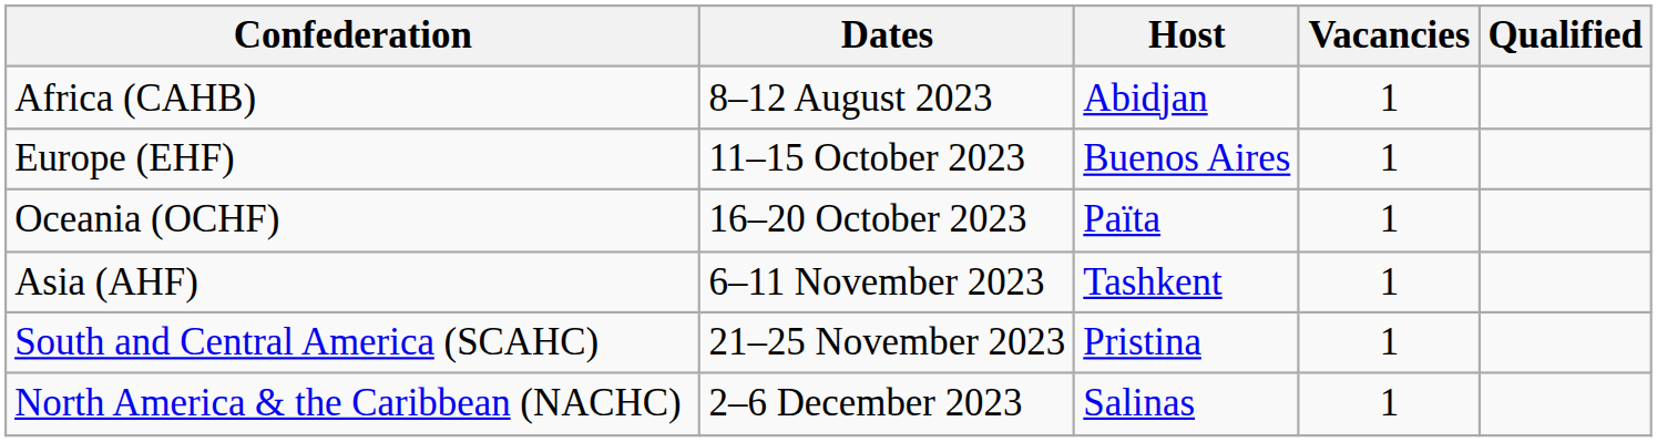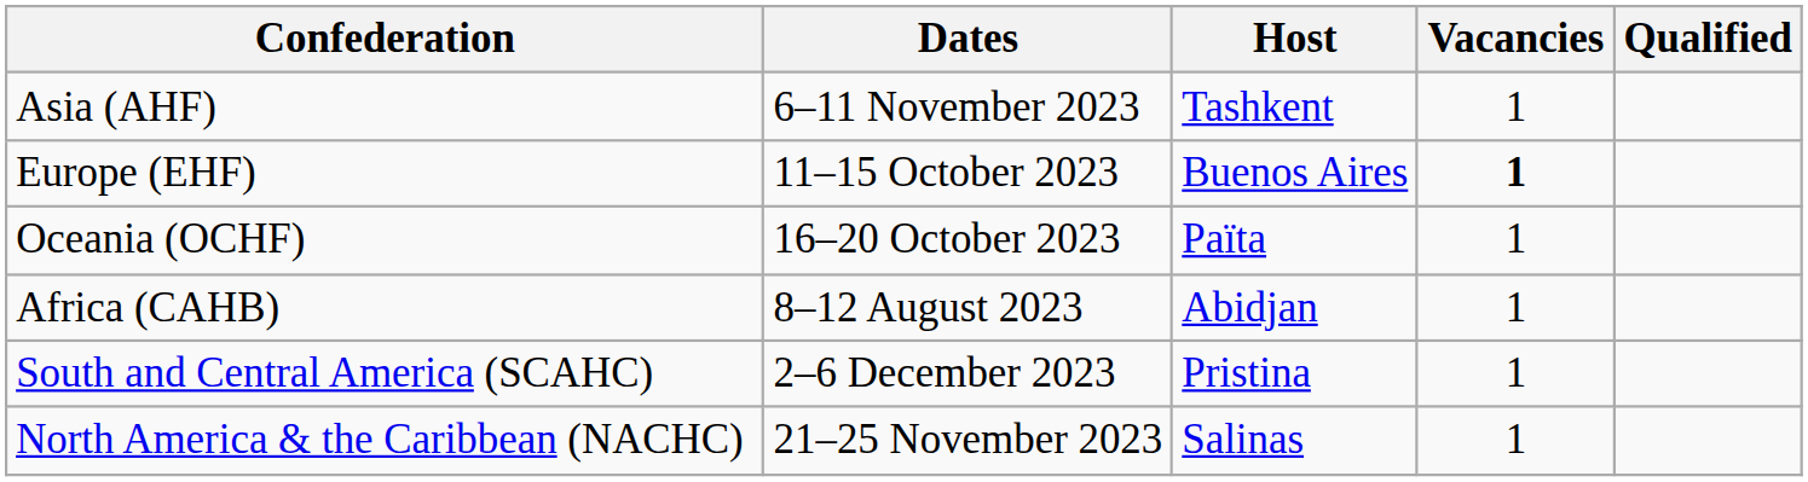rows swapped: Africa (CAHB) <-> Asia (AHF)
Europe (EHF) | Vacancies: normal -> bold
South and Central America (SCAHC) | Dates: 21–25 November 2023 -> 2–6 December 2023
North America & the Caribbean (NACHC) | Dates: 2–6 December 2023 -> 21–25 November 2023
